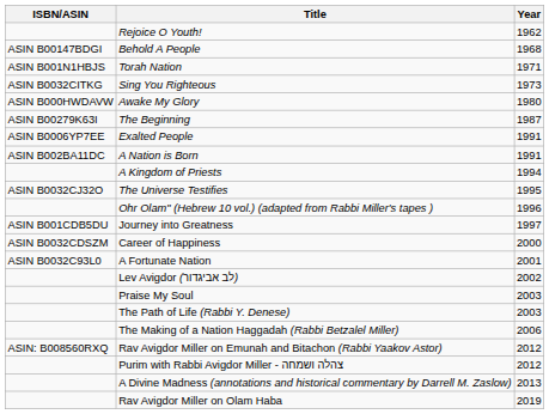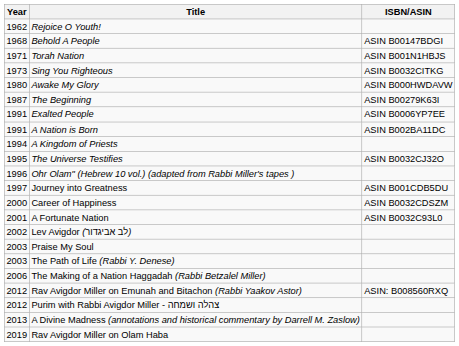columns swapped: Year <-> ISBN/ASIN
